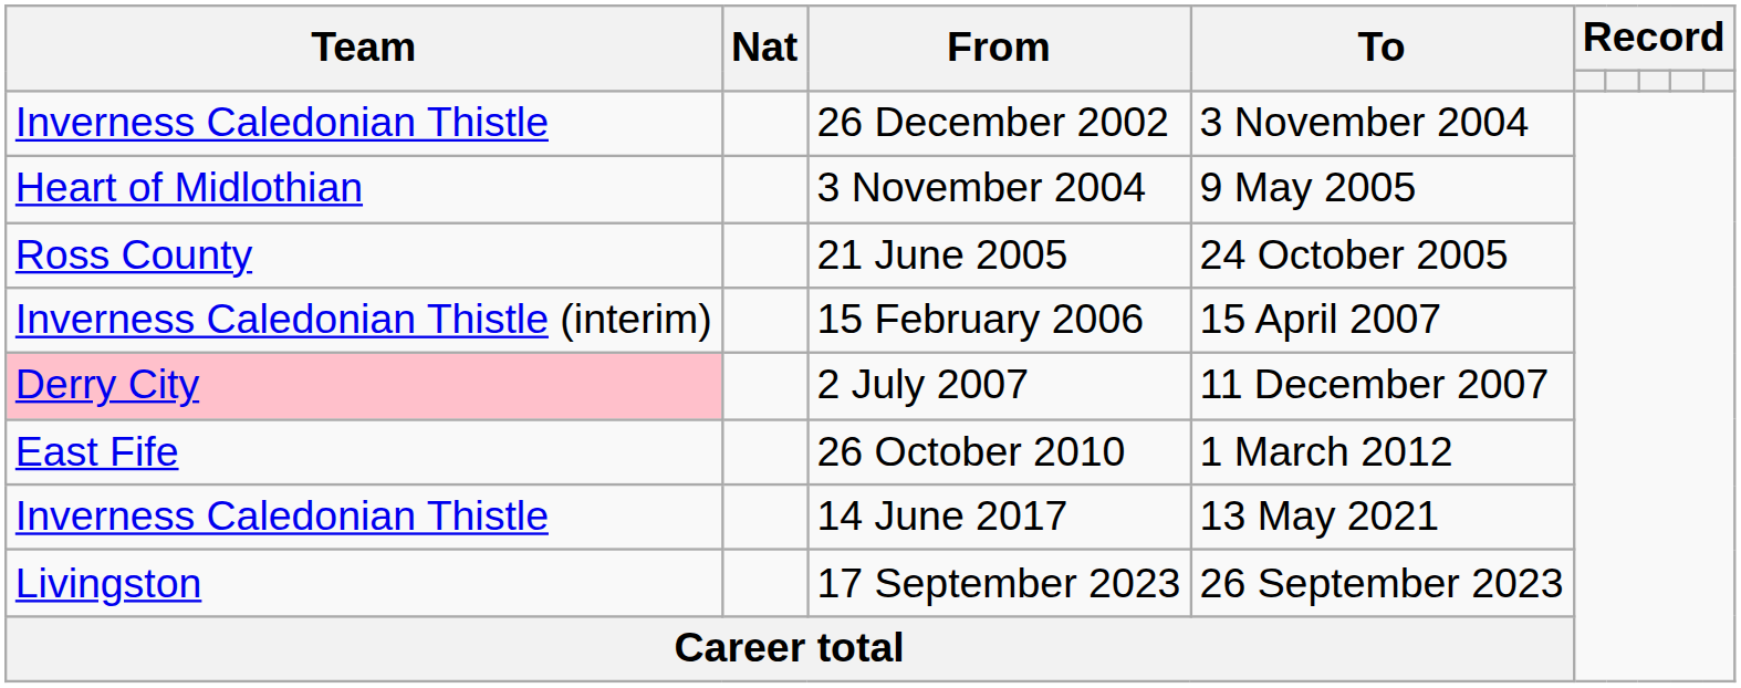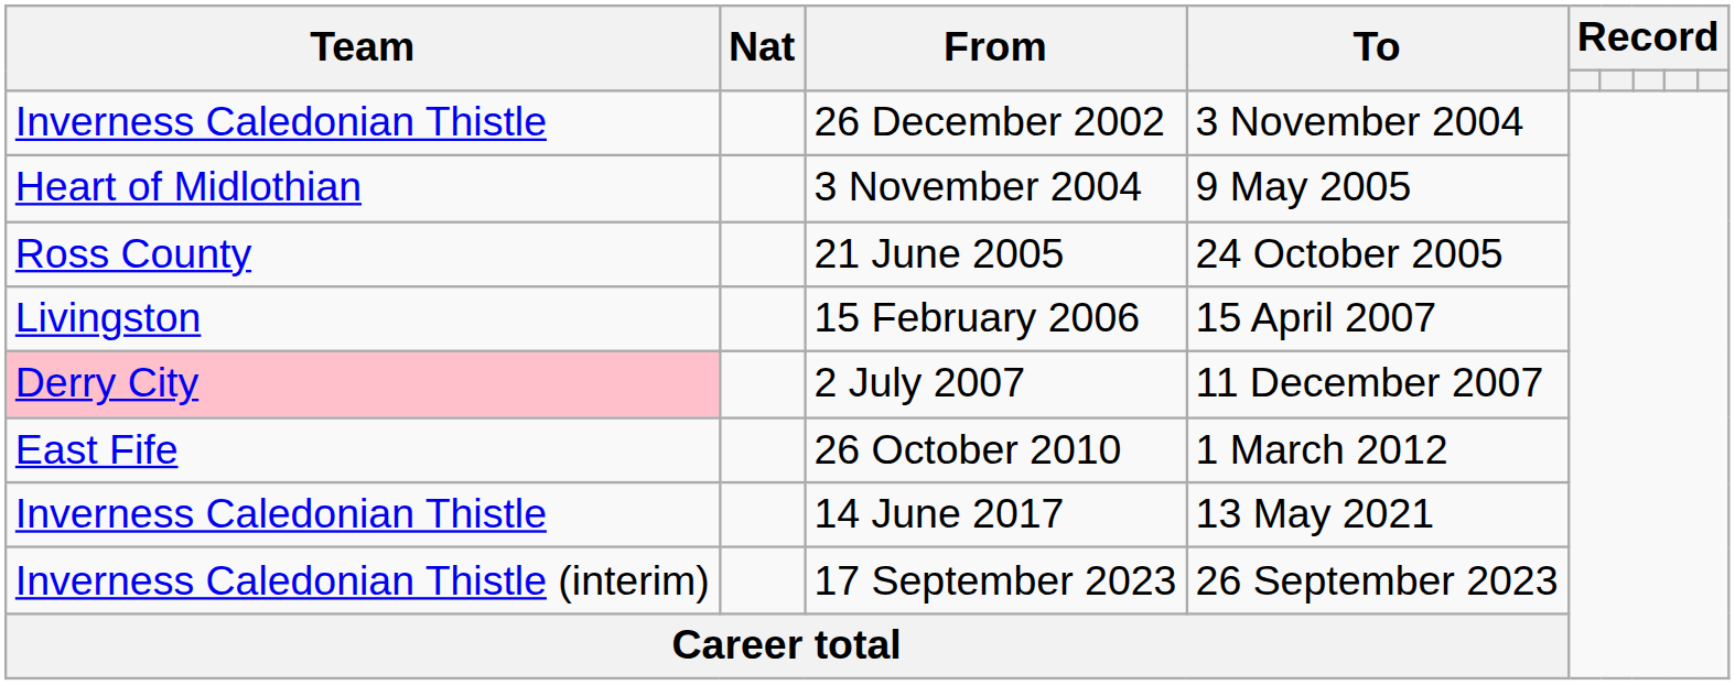15 February 2006 | Team: Inverness Caledonian Thistle (interim) -> Livingston
17 September 2023 | Team: Livingston -> Inverness Caledonian Thistle (interim)
